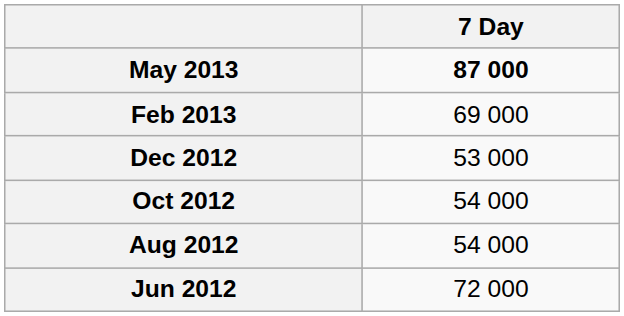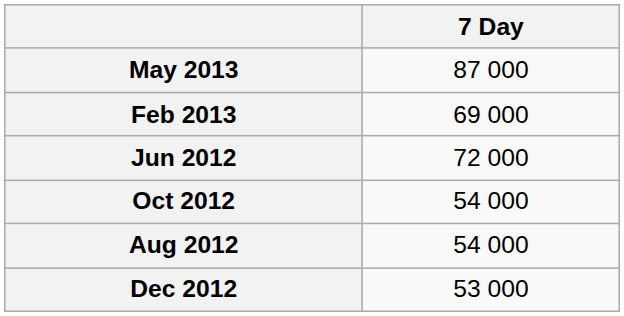May 2013 | 7 Day: bold -> normal
rows swapped: Dec 2012 <-> Jun 2012
